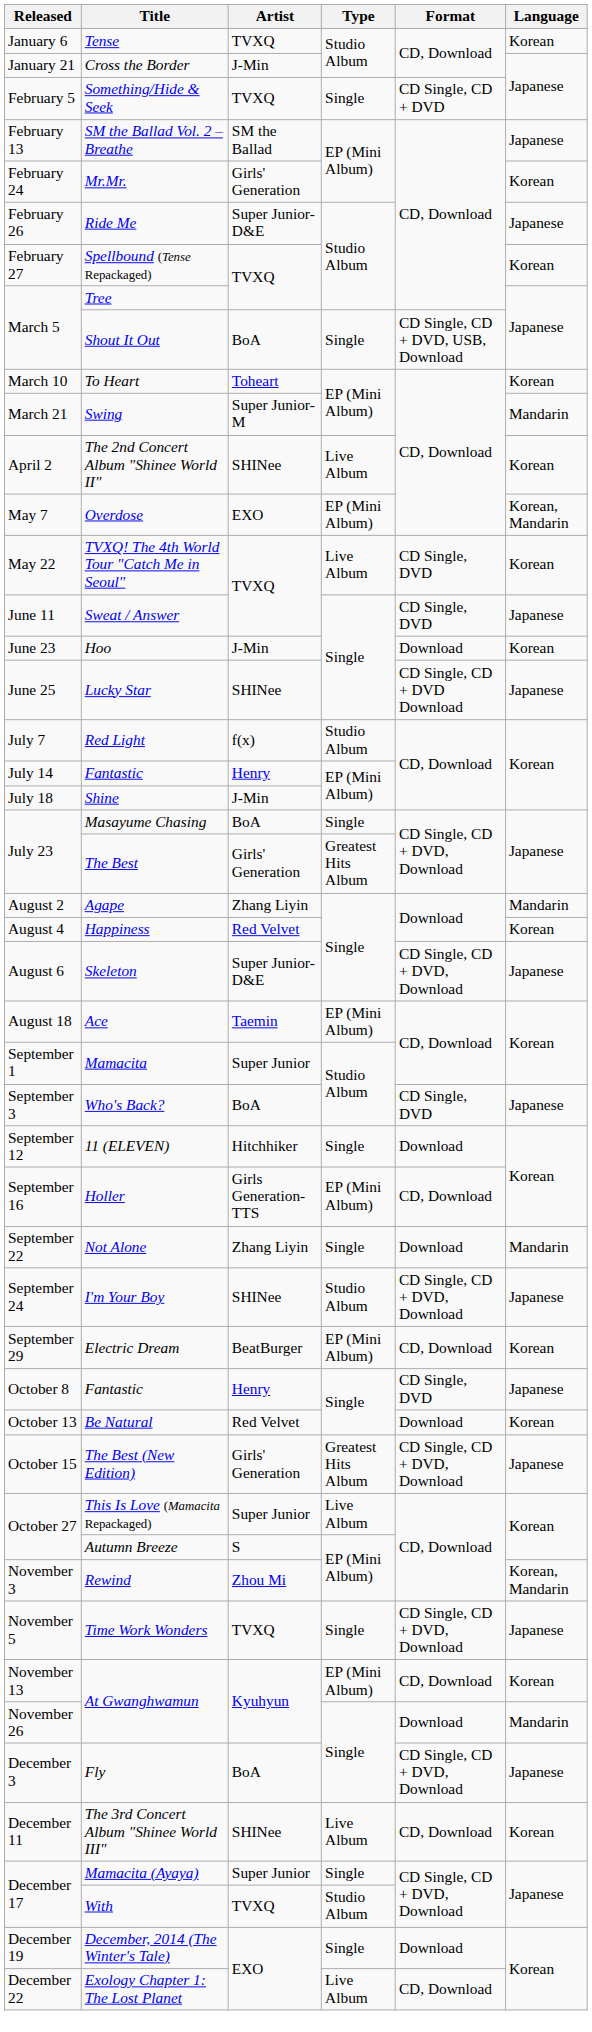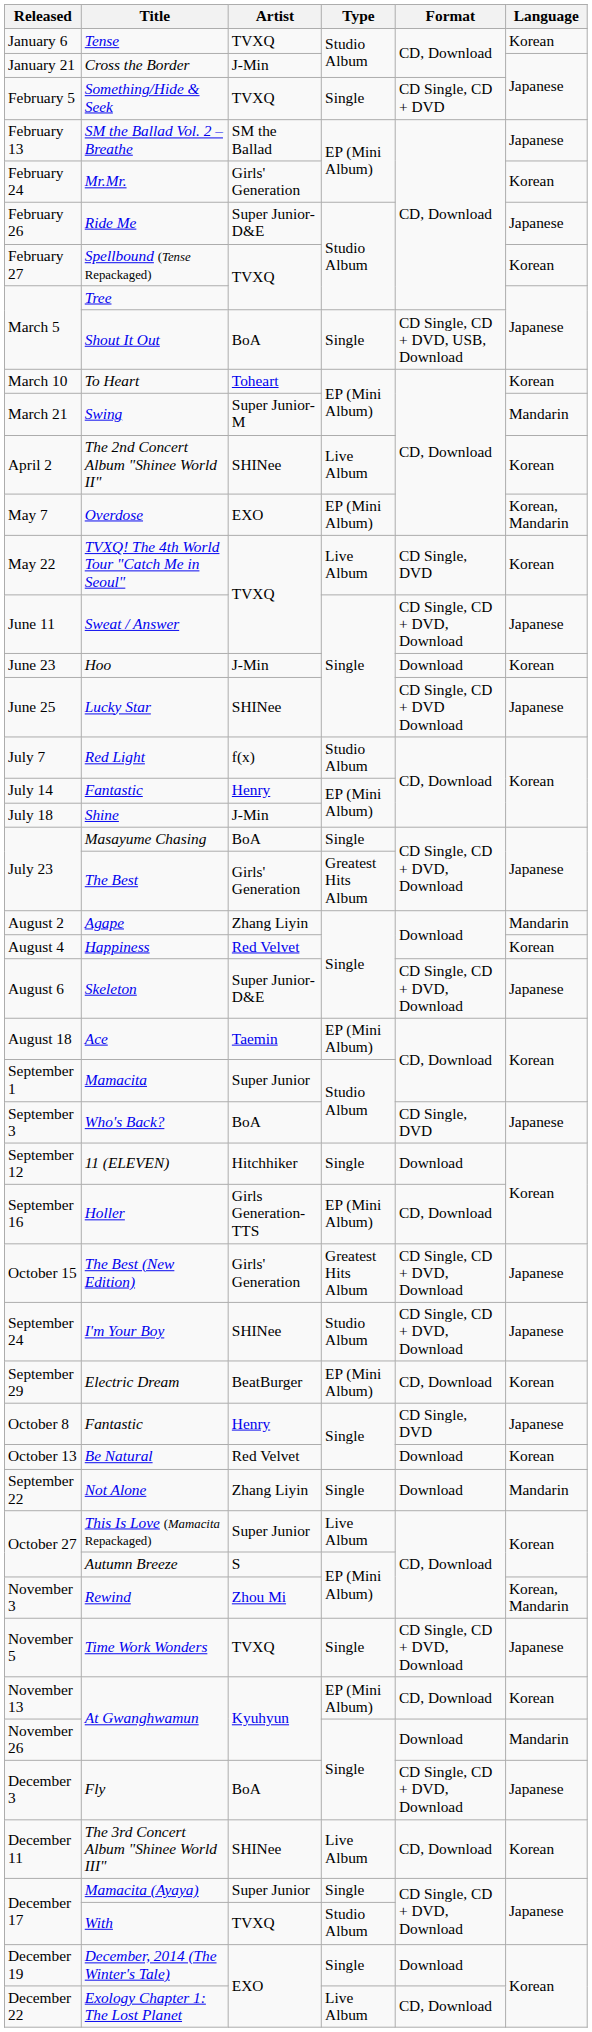Sweat / Answer | Format: CD Single, DVD -> CD Single, CD + DVD, Download
rows swapped: Not Alone <-> The Best (New Edition)
